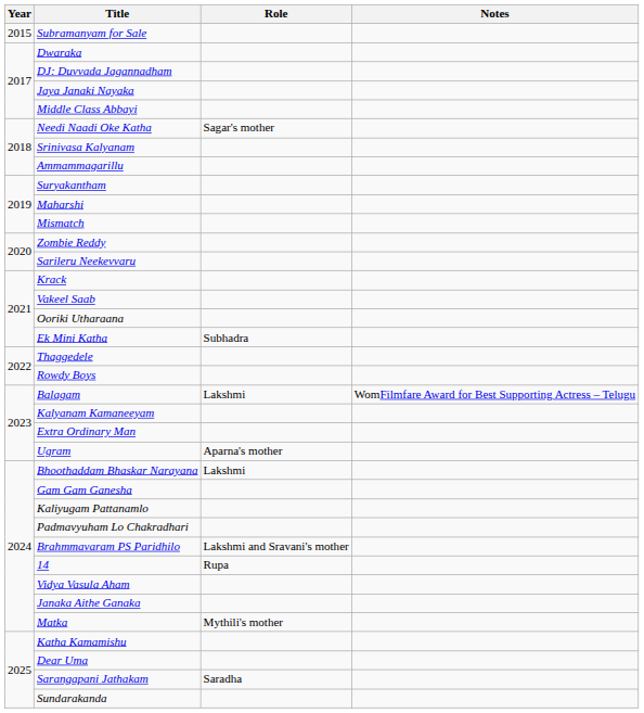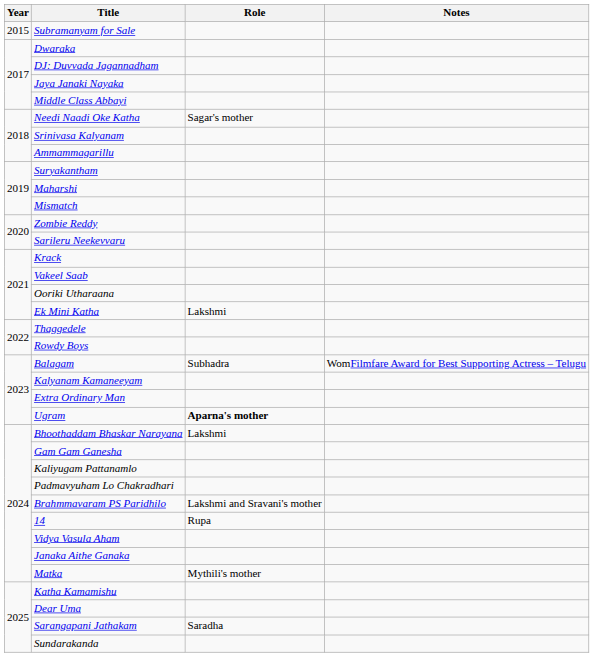Ek Mini Katha | Role: Subhadra -> Lakshmi
Balagam | Role: Lakshmi -> Subhadra
Ugram | Role: normal -> bold
